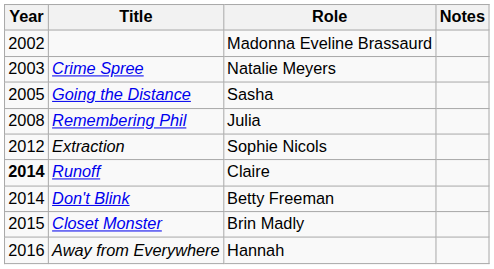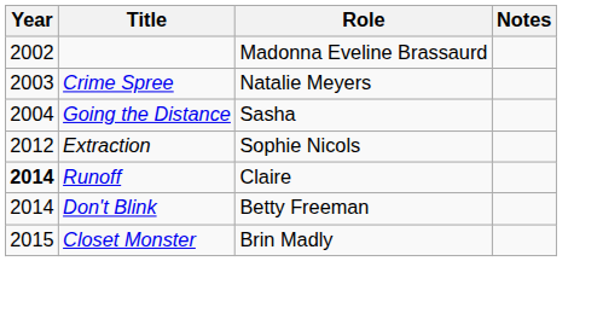Going the Distance | Year: 2005 -> 2004
- row: 2008 | Remembering Phil | Julia
- row: 2016 | Away from Everywhere | Hannah
